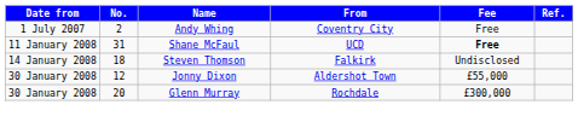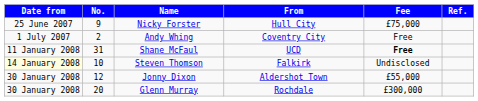+ row: 25 June 2007 | 9 | Nicky Forster | Hull City | £75,000
Steven Thomson | Date from: no background -> lightyellow background
Steven Thomson | No.: 18 -> 10
